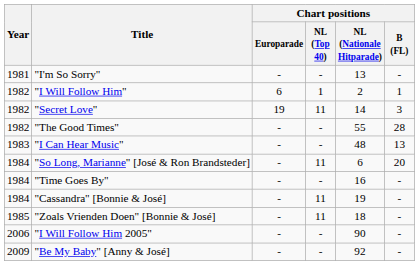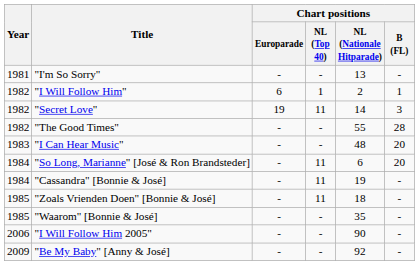"I Can Hear Music" | Chart positions / B (FL): 13 -> 20
- row: 1984 | "Time Goes By" | - | - | 16 | -
+ row: 1985 | "Waarom" [Bonnie & José] | - | - | 35 | -
